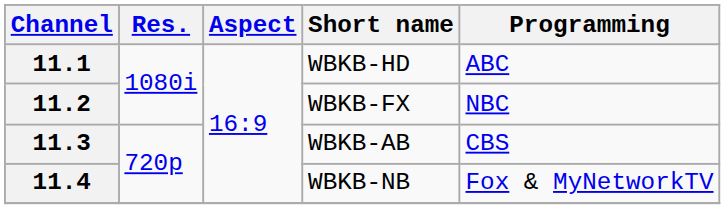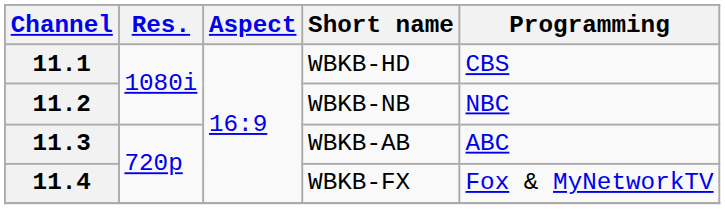11.1 | Programming: ABC -> CBS
11.2 | Short name: WBKB-FX -> WBKB-NB
11.3 | Programming: CBS -> ABC
11.4 | Short name: WBKB-NB -> WBKB-FX
